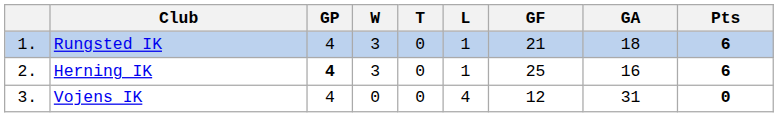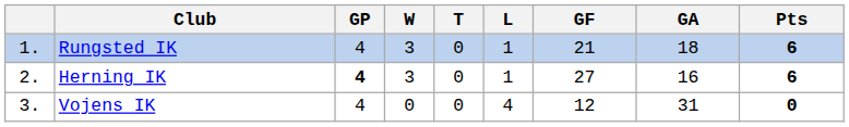Herning IK | GF: 25 -> 27
